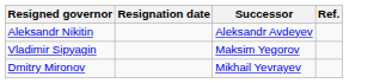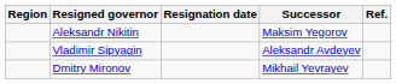+ column: Region
Aleksandr Nikitin | Successor: Aleksandr Avdeyev -> Maksim Yegorov
Vladimir Sipyagin | Successor: Maksim Yegorov -> Aleksandr Avdeyev
